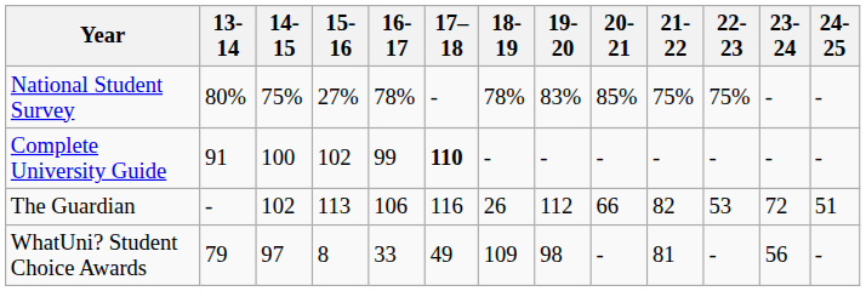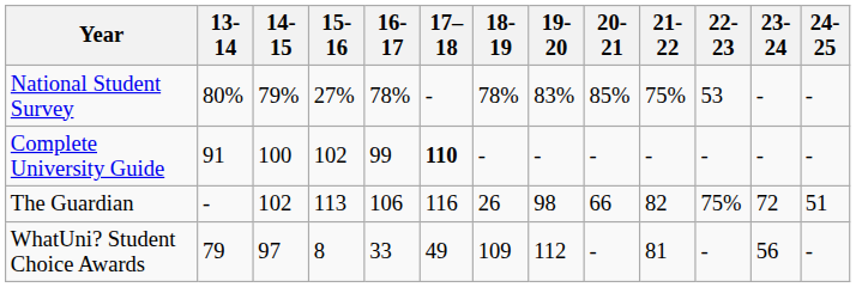National Student Survey | 14-15: 75% -> 79%
National Student Survey | 22-23: 75% -> 53
The Guardian | 19-20: 112 -> 98
The Guardian | 22-23: 53 -> 75%
WhatUni? Student Choice Awards | 19-20: 98 -> 112
